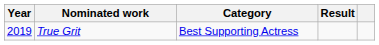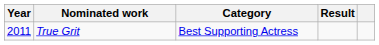True Grit | Year: 2019 -> 2011
